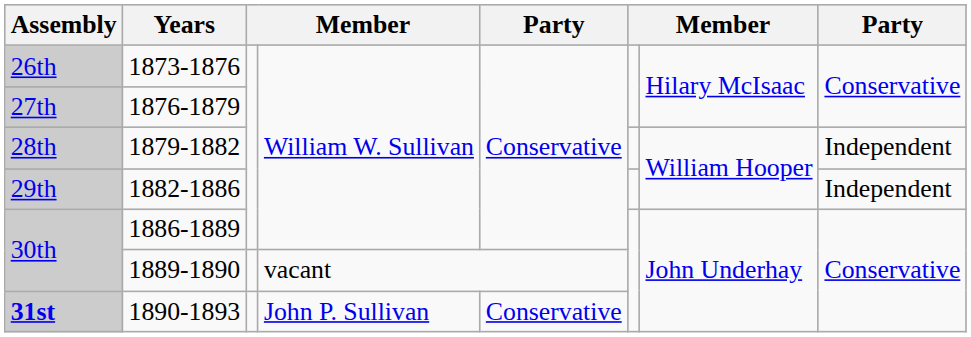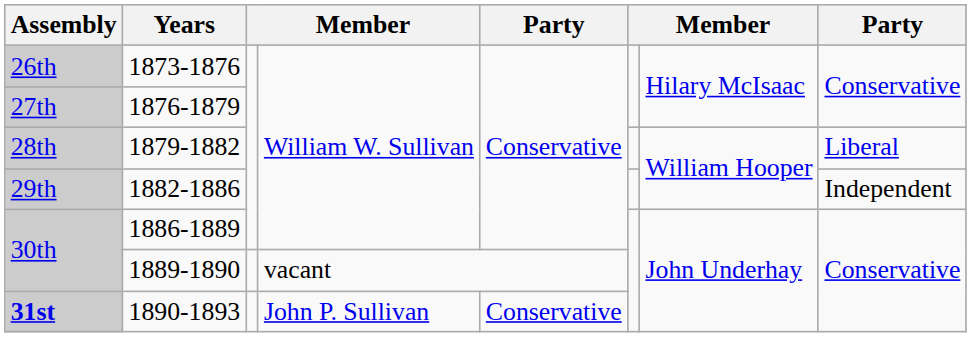1879-1882 | column 8: Independent -> Liberal
